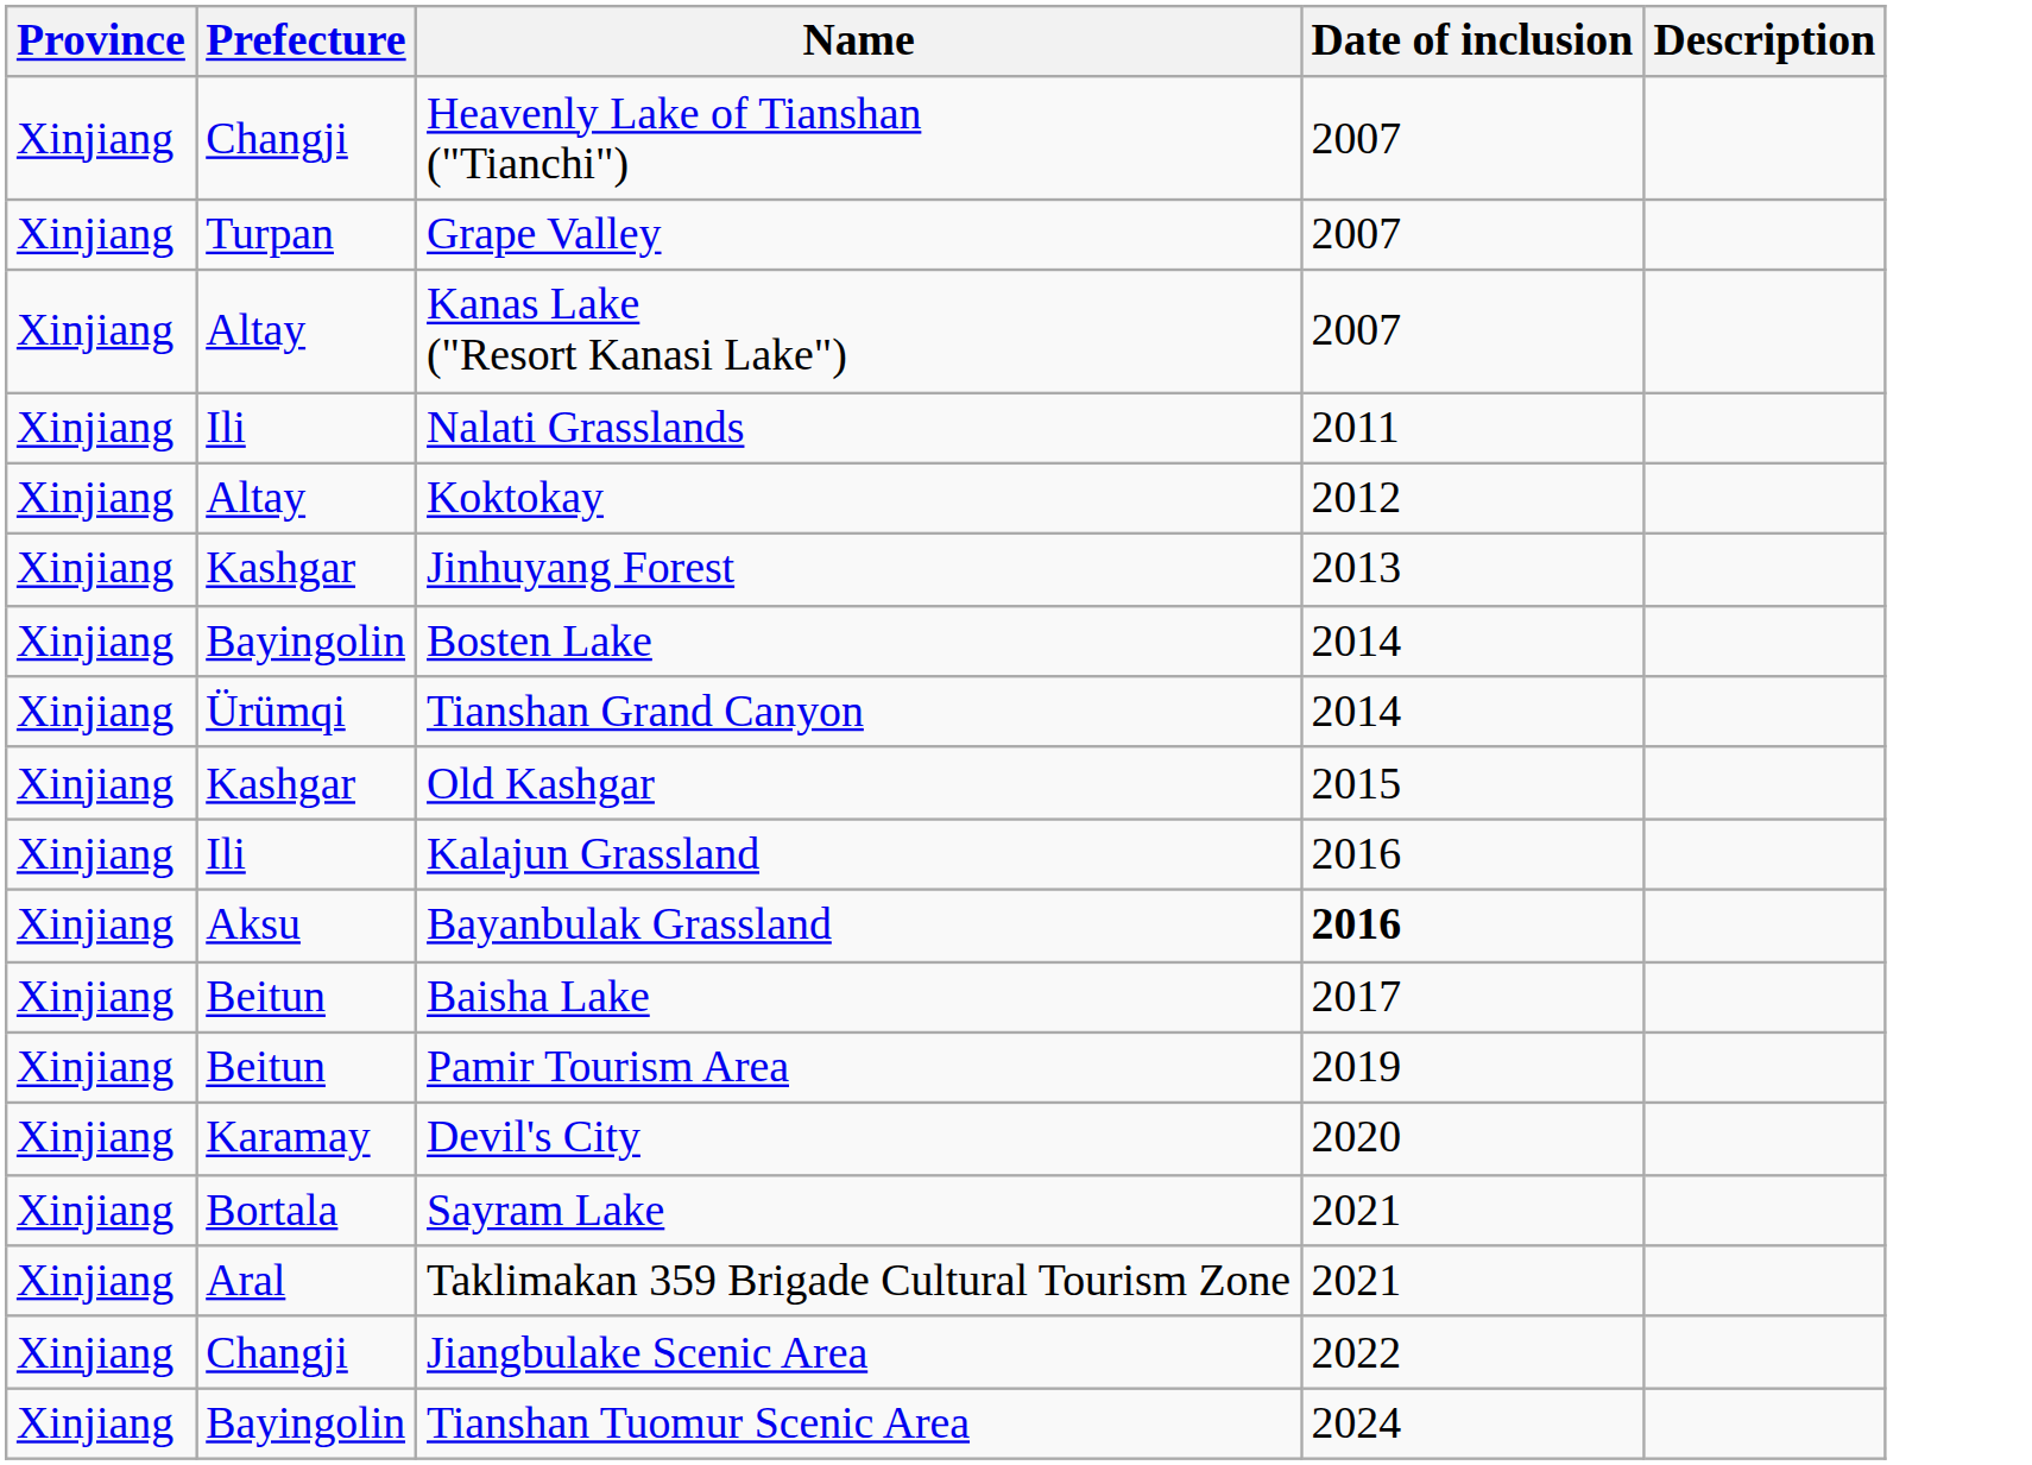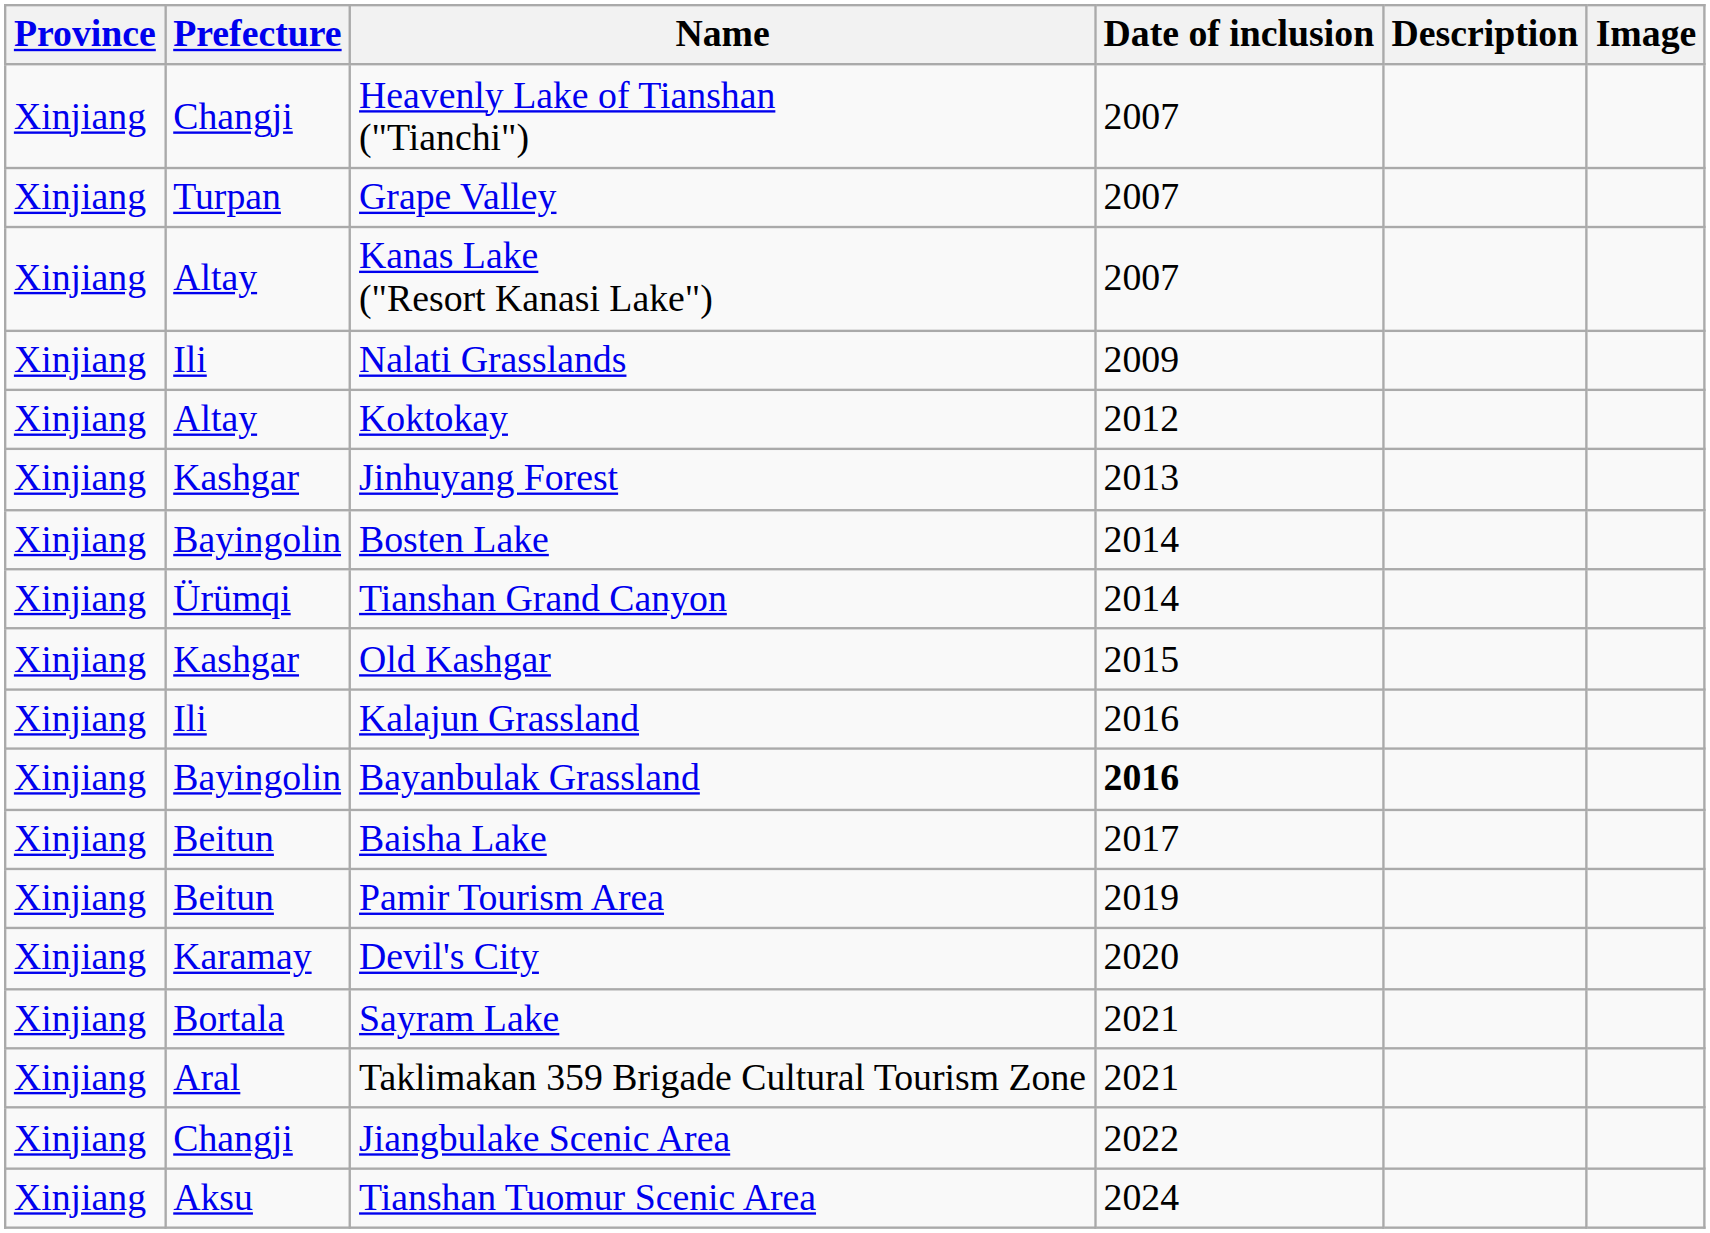+ column: Image
Nalati Grasslands | Date of inclusion: 2011 -> 2009
Bayanbulak Grassland | Prefecture: Aksu -> Bayingolin
Tianshan Tuomur Scenic Area | Prefecture: Bayingolin -> Aksu
